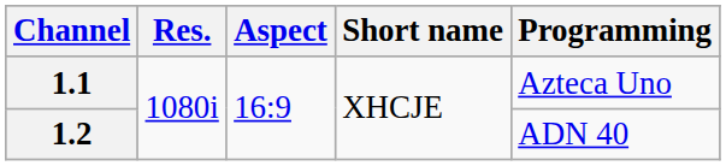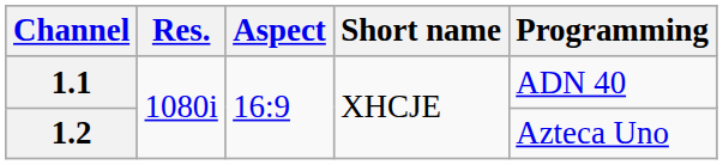1.1 | Programming: Azteca Uno -> ADN 40
1.2 | Programming: ADN 40 -> Azteca Uno
